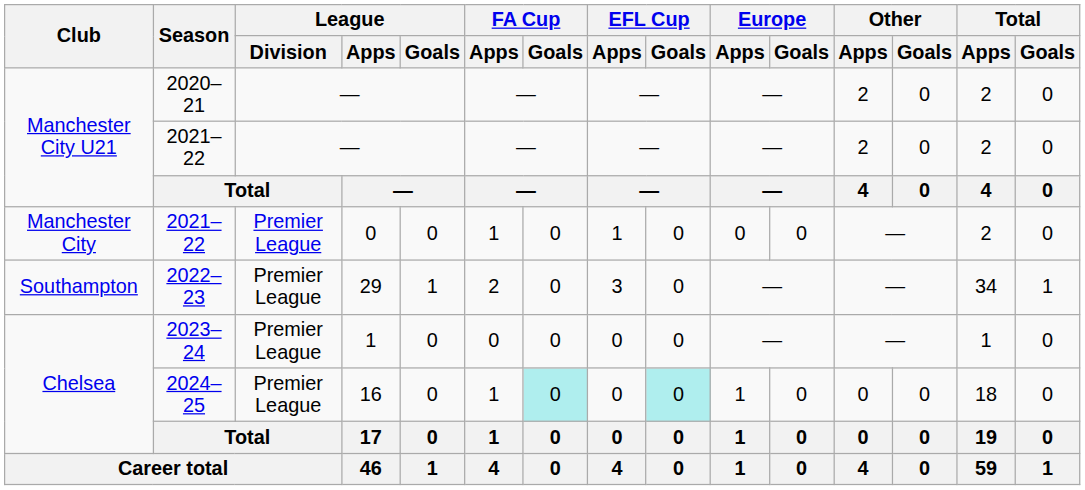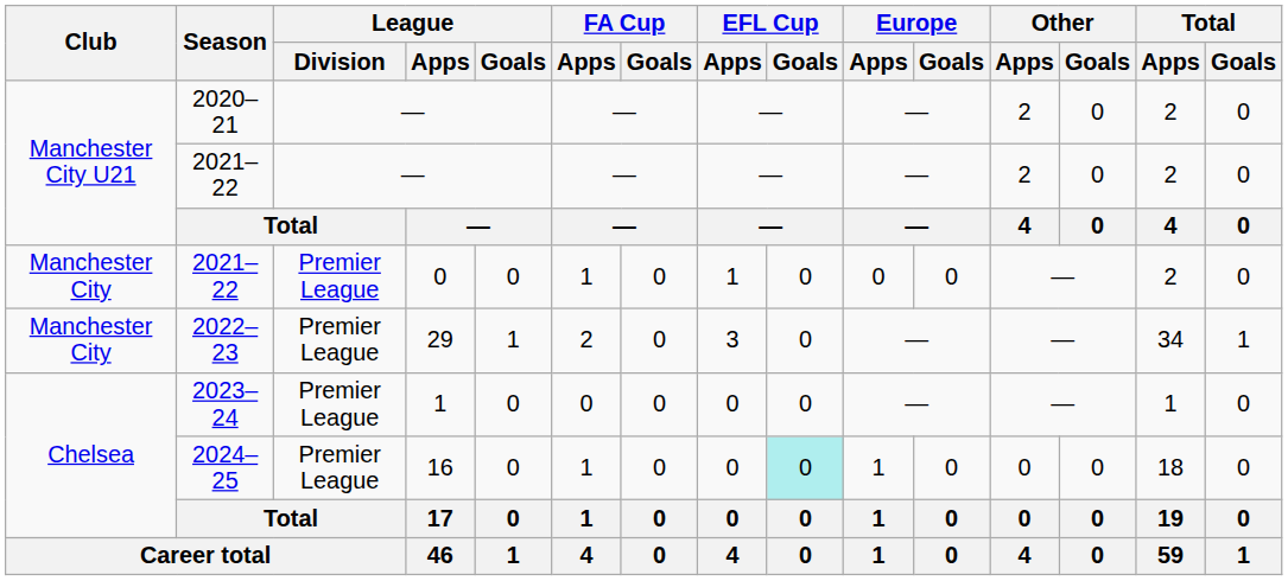2022–23 | Club: Southampton -> Manchester City
2024–25 | FA Cup / Goals: paleturquoise background -> no background
